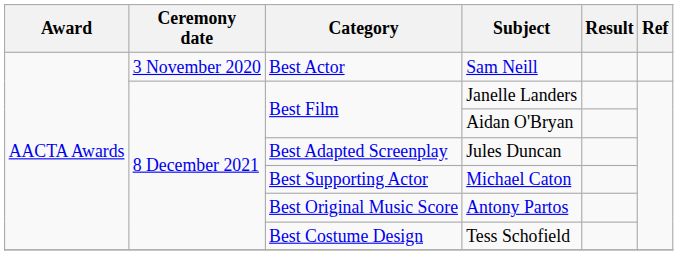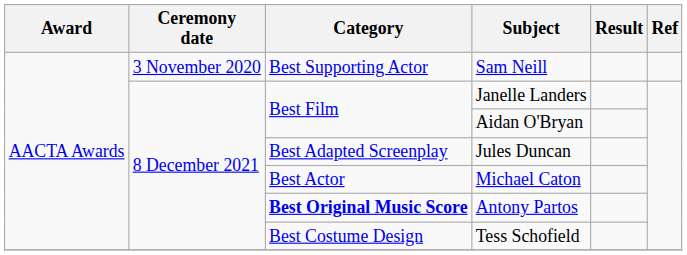Sam Neill | Category: Best Actor -> Best Supporting Actor
Michael Caton | Category: Best Supporting Actor -> Best Actor
Antony Partos | Category: normal -> bold
